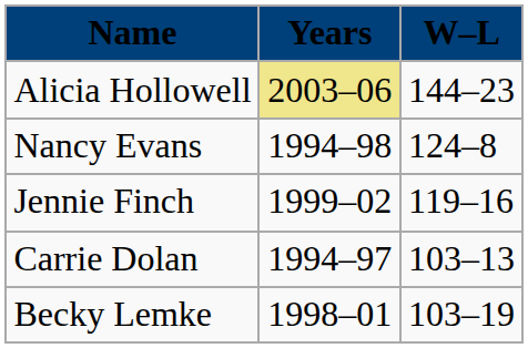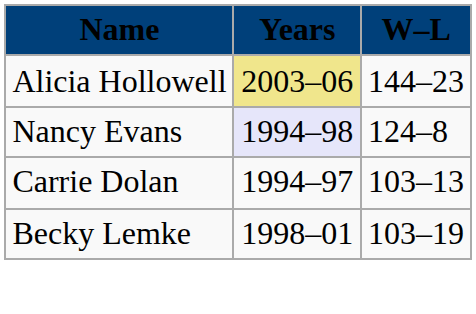Nancy Evans | Years: no background -> lavender background
- row: Jennie Finch | 1999–02 | 119–16
